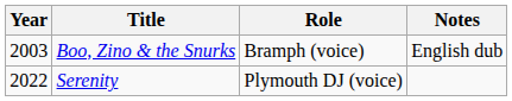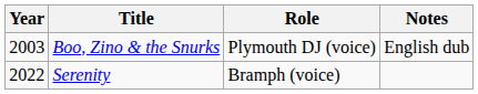Boo, Zino & the Snurks | Role: Bramph (voice) -> Plymouth DJ (voice)
Serenity | Role: Plymouth DJ (voice) -> Bramph (voice)
